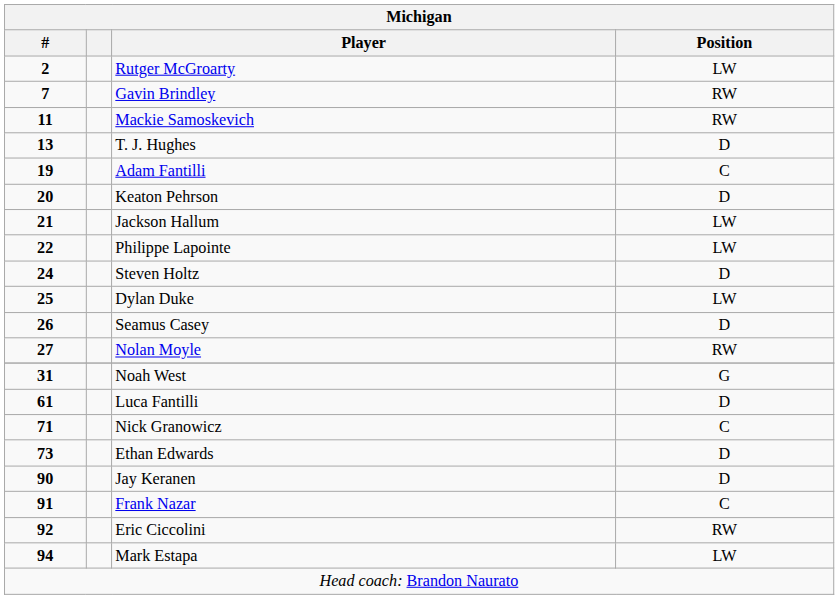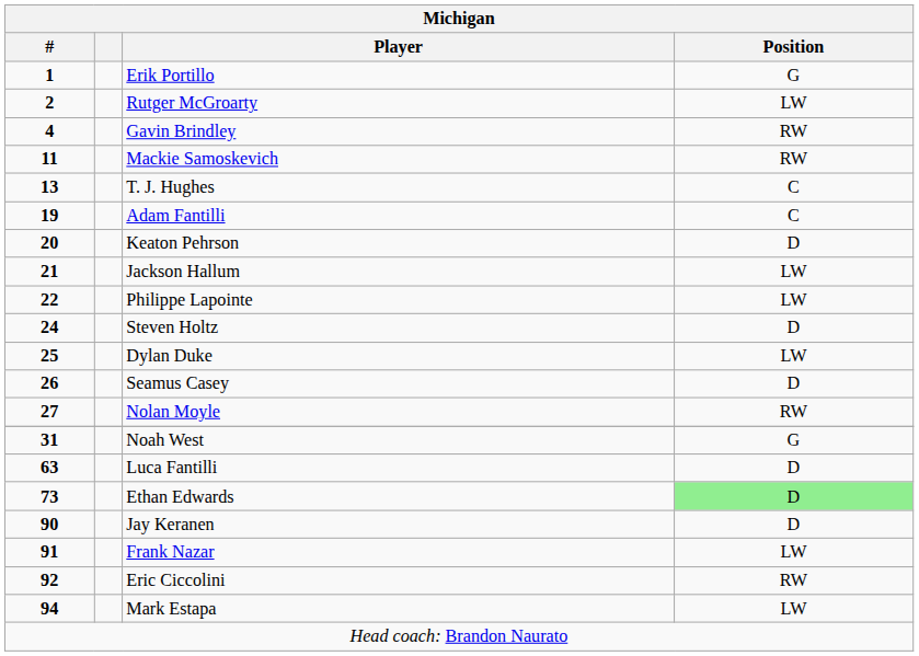+ row: 1 | Erik Portillo | G
Gavin Brindley | #: 7 -> 4
T. J. Hughes | Position: D -> C
Luca Fantilli | #: 61 -> 63
- row: 71 | Nick Granowicz | C
Ethan Edwards | Position: no background -> lightgreen background
Frank Nazar | Position: C -> LW
